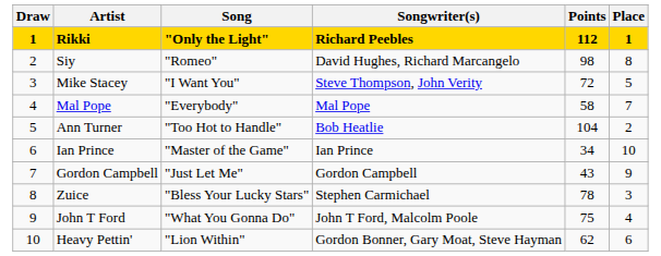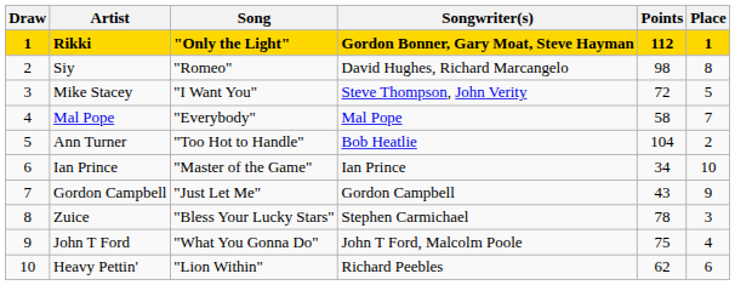Rikki | Songwriter(s): Richard Peebles -> Gordon Bonner, Gary Moat, Steve Hayman
Heavy Pettin' | Songwriter(s): Gordon Bonner, Gary Moat, Steve Hayman -> Richard Peebles
